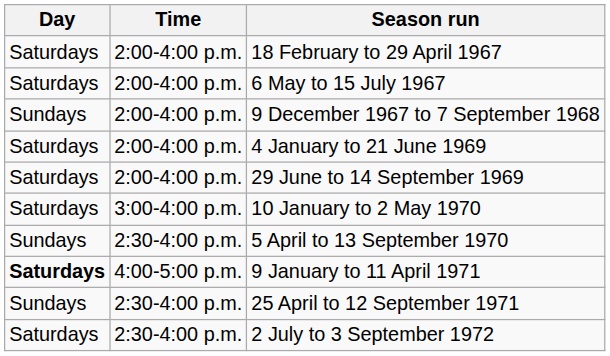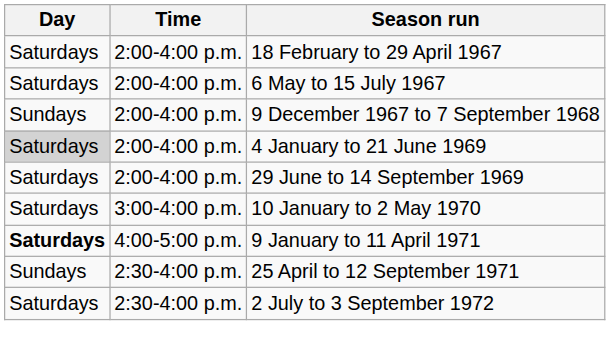4 January to 21 June 1969 | Day: no background -> lightgrey background
- row: Sundays | 2:30-4:00 p.m. | 5 April to 13 September 1970
